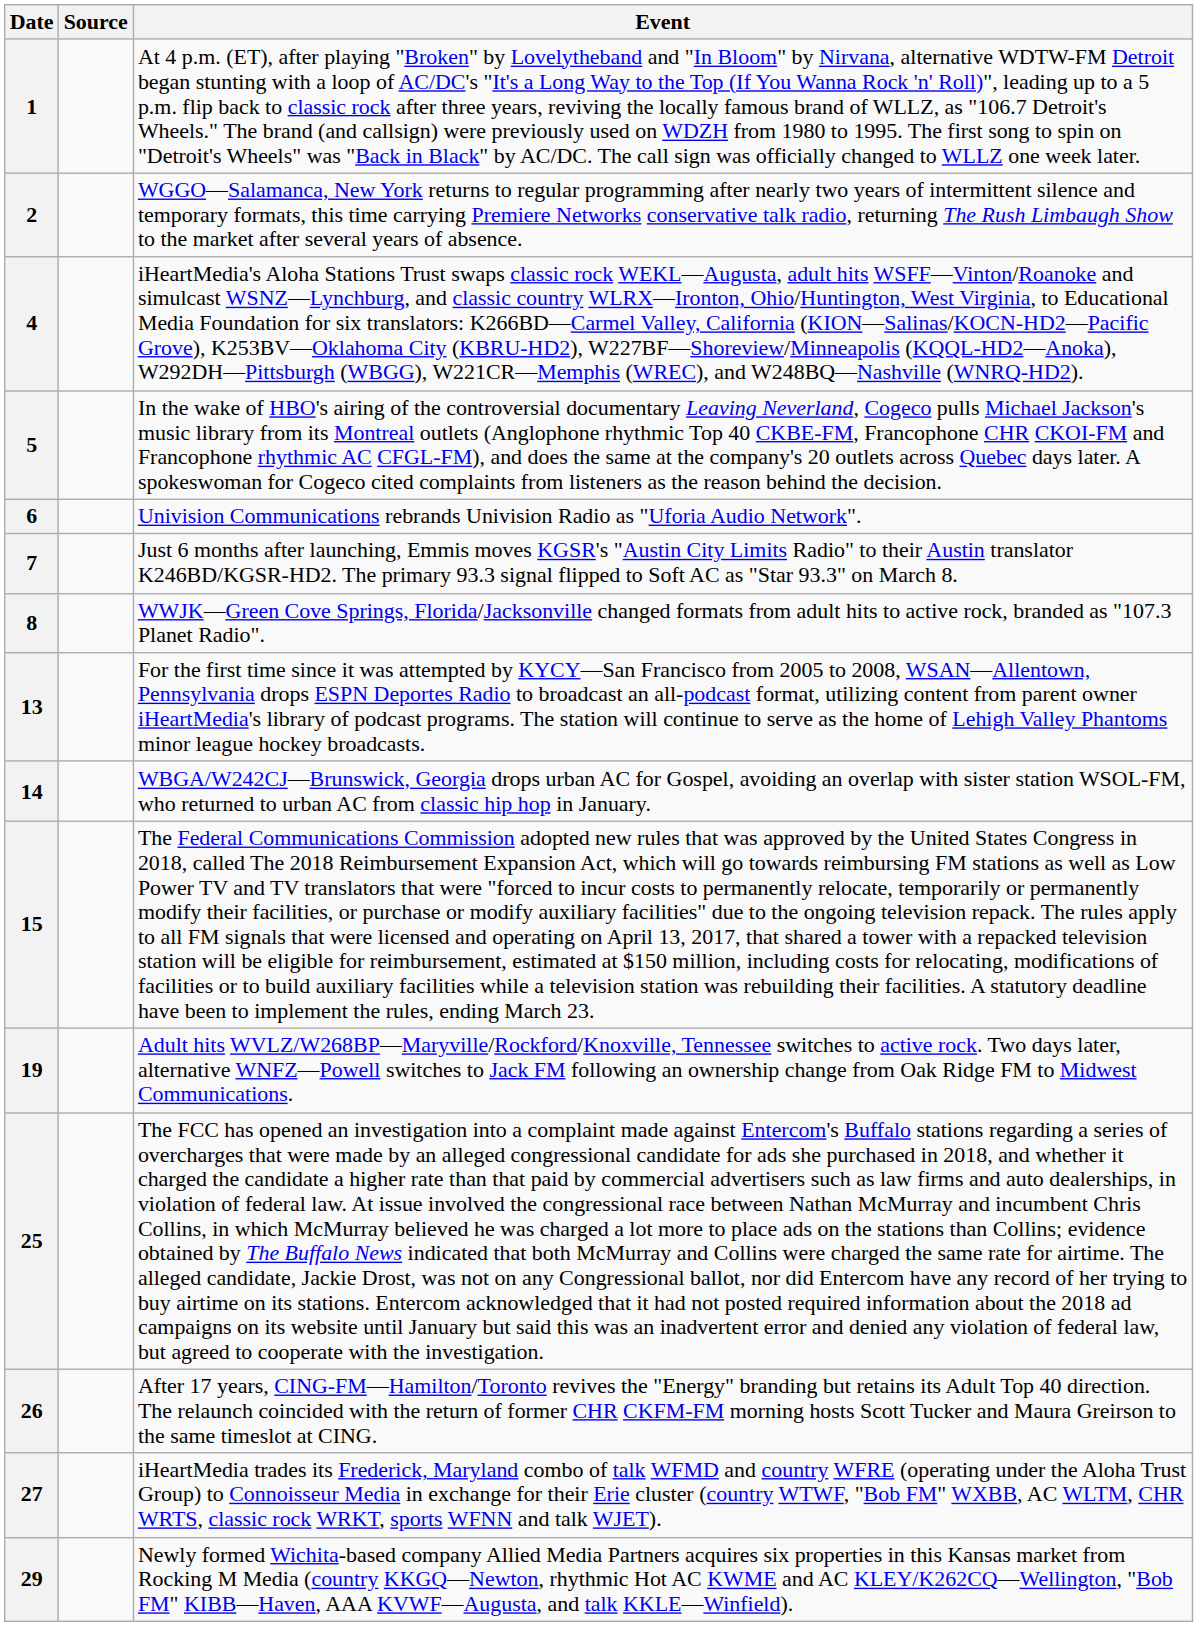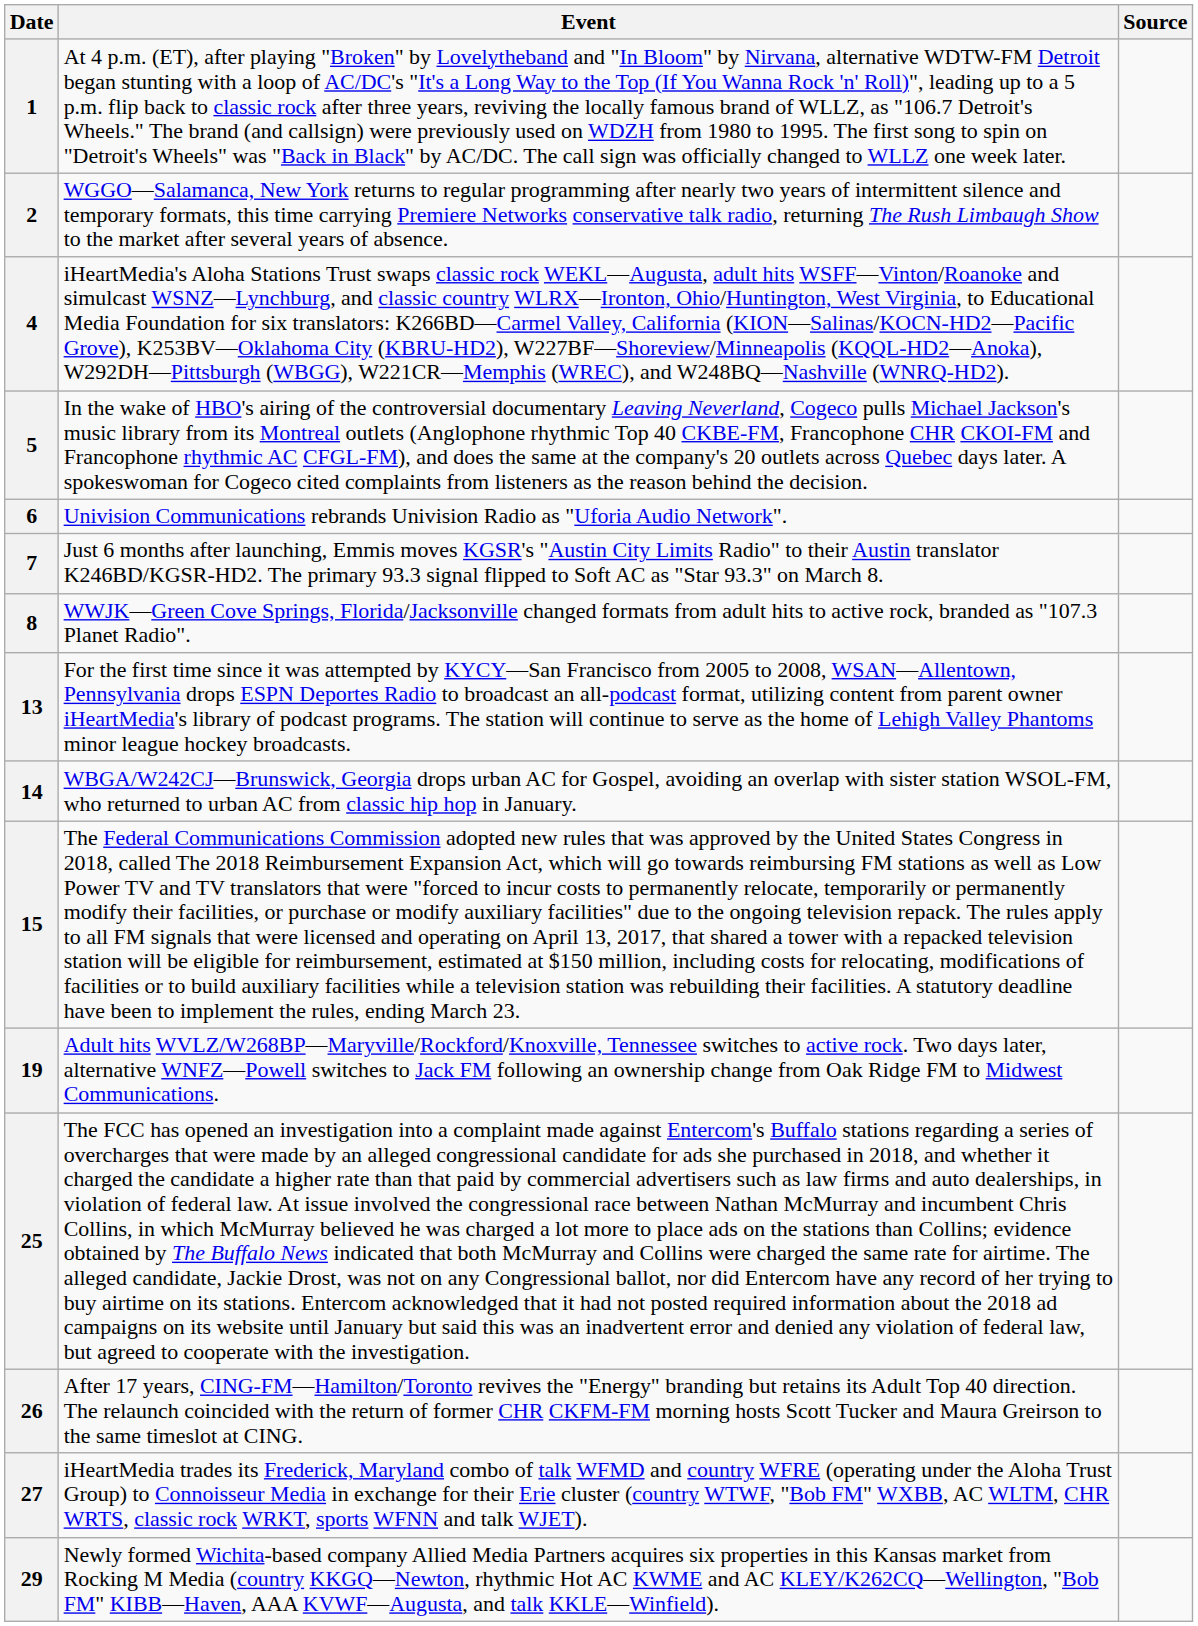columns swapped: Event <-> Source
